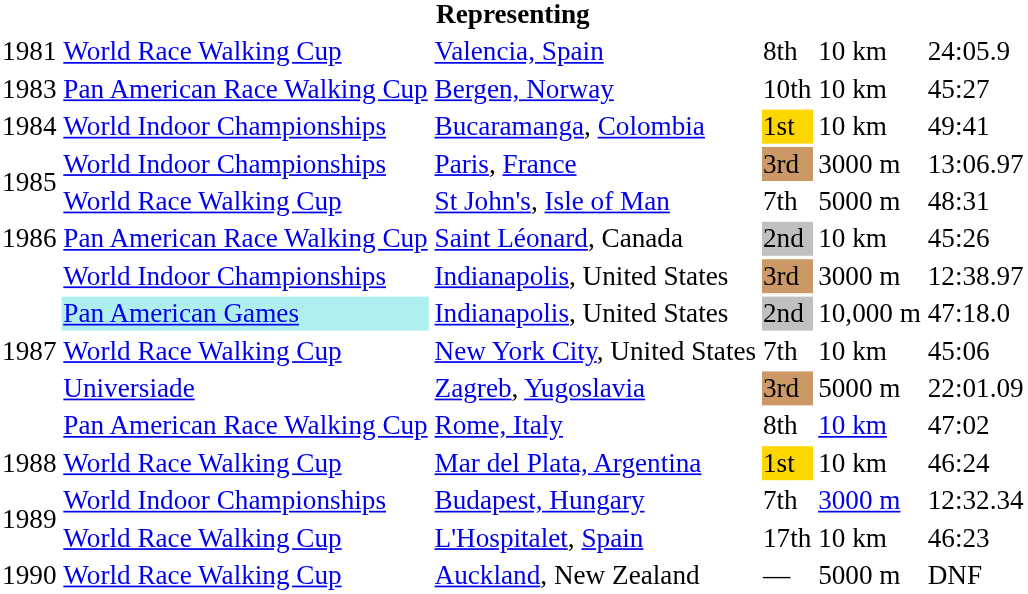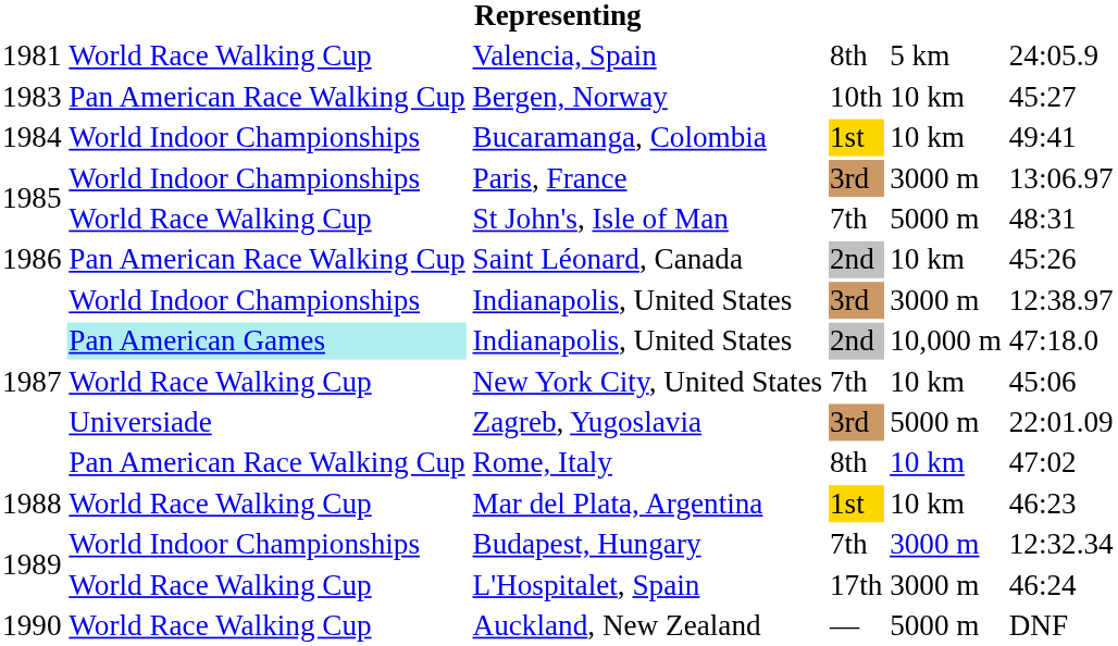Valencia, Spain | column 5: 10 km -> 5 km
Mar del Plata, Argentina | column 6: 46:24 -> 46:23
L'Hospitalet, Spain | column 5: 10 km -> 3000 m
L'Hospitalet, Spain | column 6: 46:23 -> 46:24
